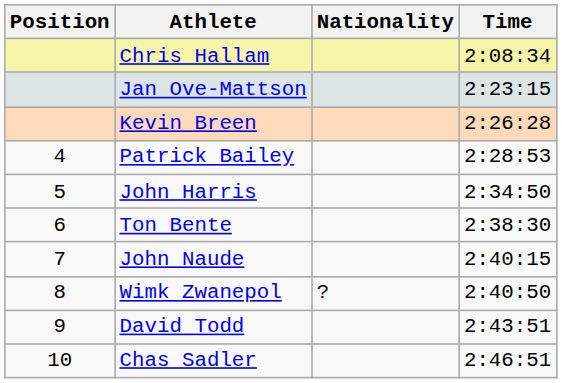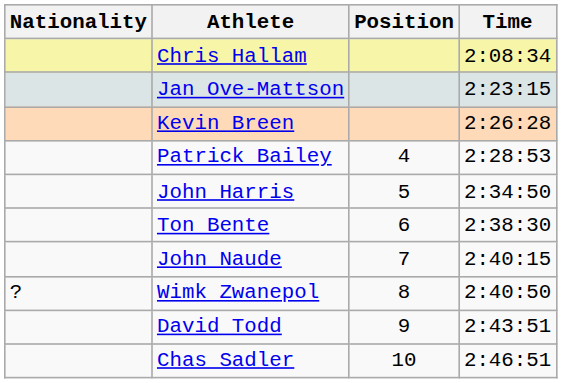columns swapped: Position <-> Nationality
